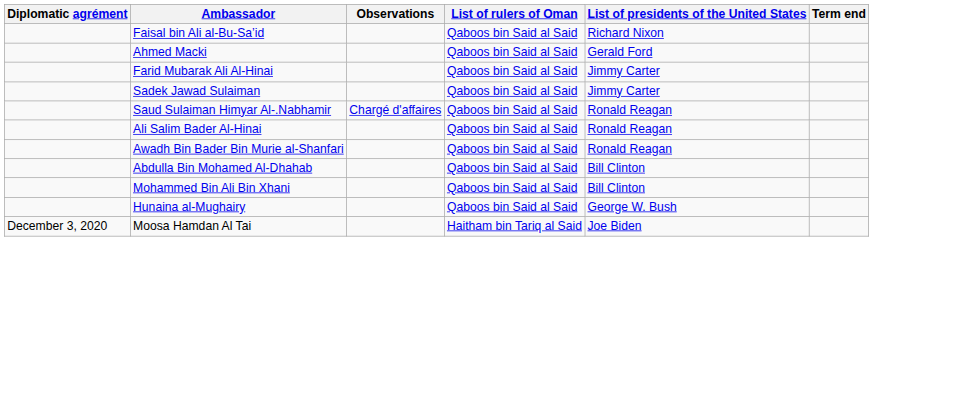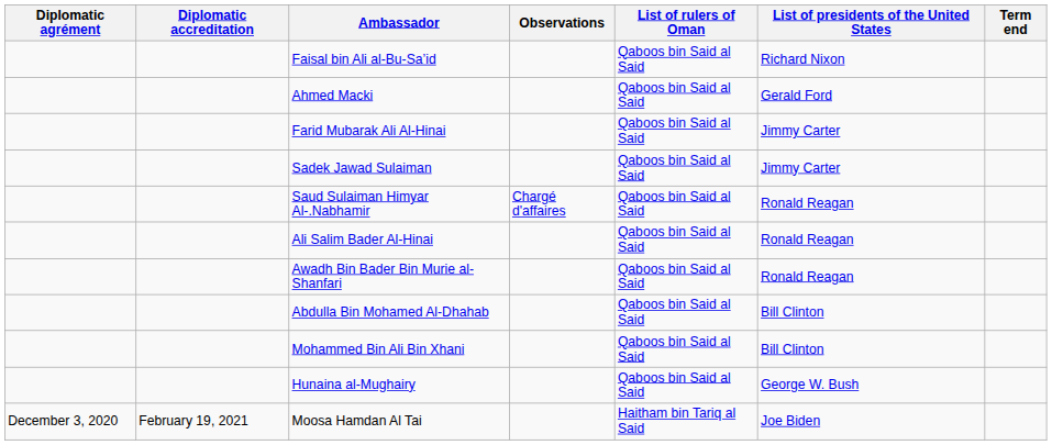+ column: Diplomatic accreditation | February 19, 2021
